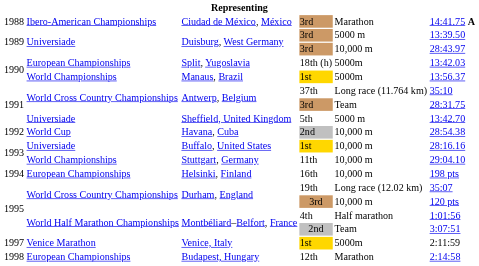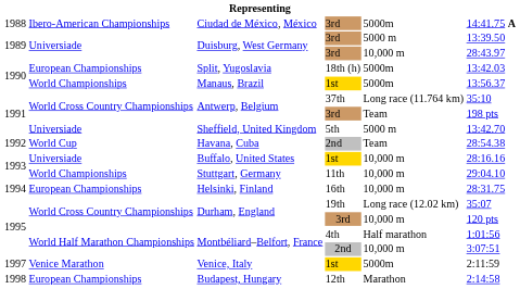Ciudad de México, México | column 5: Marathon -> 5000m
Antwerp, Belgium / 3rd | column 6: 28:31.75 -> 198 pts
Havana, Cuba | column 5: 10,000 m -> Team
Helsinki, Finland | column 6: 198 pts -> 28:31.75
Montbéliard–Belfort, France / 2nd | column 5: Team -> 10,000 m
